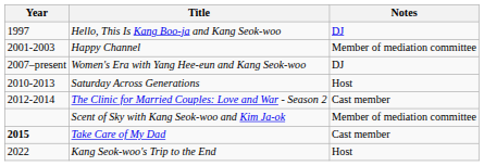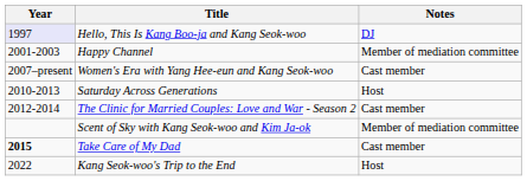Hello, This Is Kang Boo-ja and Kang Seok-woo | Year: no background -> lavender background
Women's Era with Yang Hee-eun and Kang Seok-woo | Notes: DJ -> Cast member
